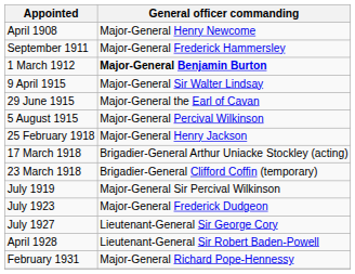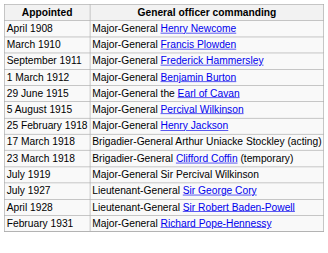+ row: March 1910 | Major-General Francis Plowden
1 March 1912 | General officer commanding: bold -> normal
- row: 9 April 1915 | Major-General Sir Walter Lindsay
- row: July 1923 | Major-General Frederick Dudgeon
